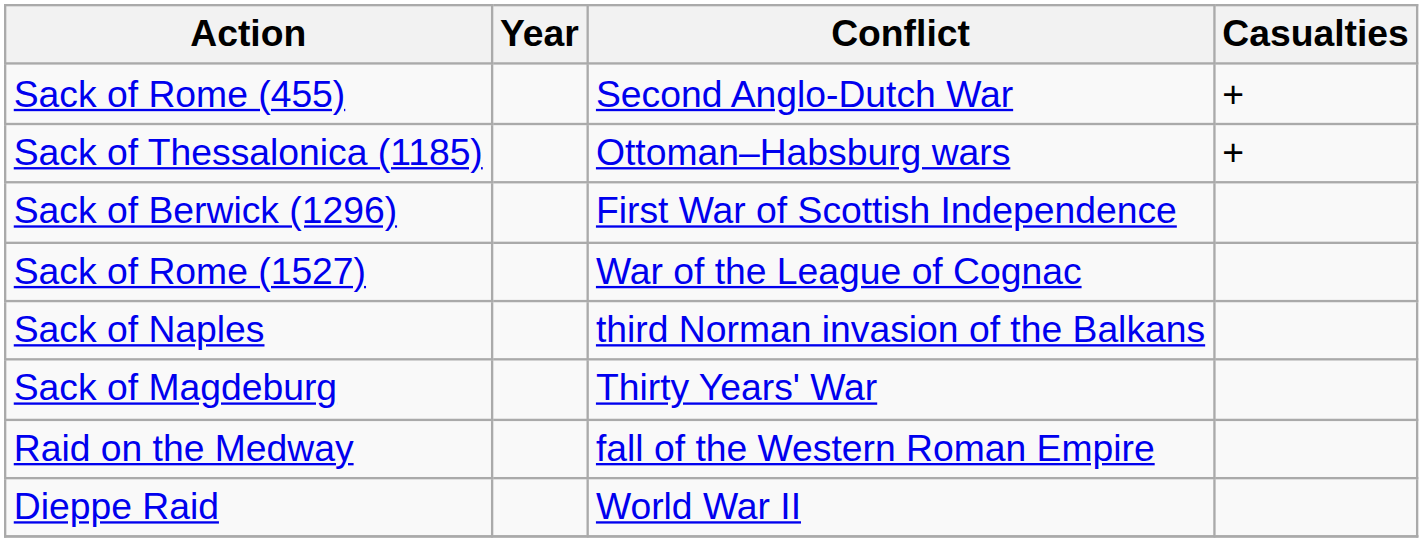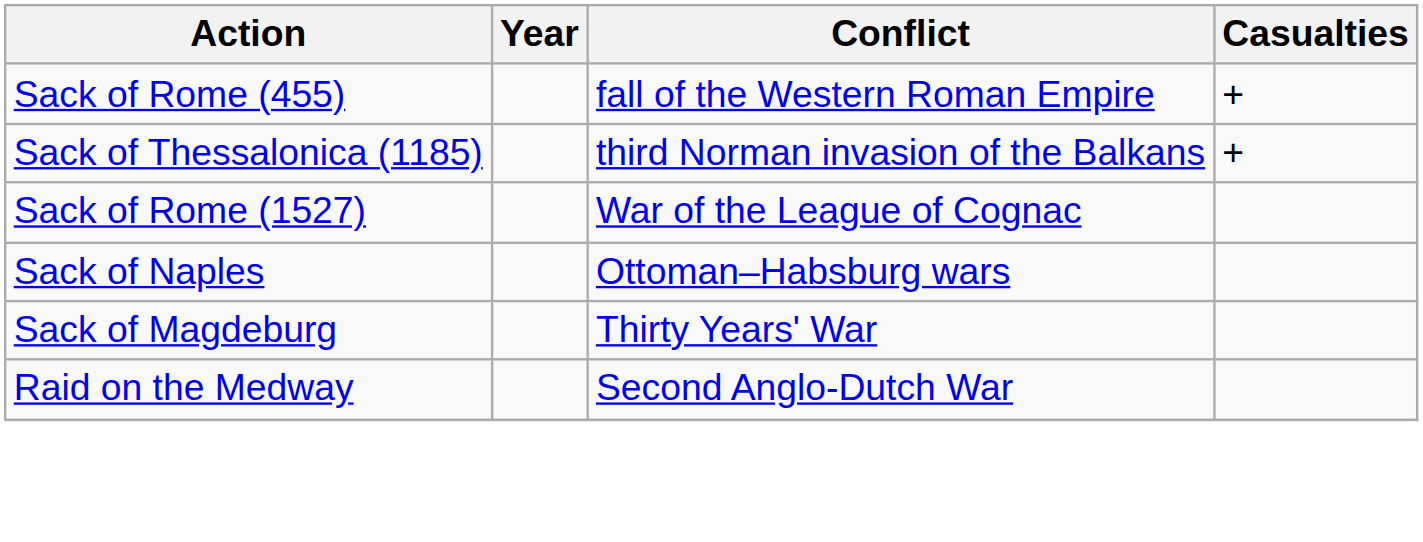Sack of Rome (455) | Conflict: Second Anglo-Dutch War -> fall of the Western Roman Empire
Sack of Thessalonica (1185) | Conflict: Ottoman–Habsburg wars -> third Norman invasion of the Balkans
- row: Sack of Berwick (1296) | First War of Scottish Independence
Sack of Naples | Conflict: third Norman invasion of the Balkans -> Ottoman–Habsburg wars
Raid on the Medway | Conflict: fall of the Western Roman Empire -> Second Anglo-Dutch War
- row: Dieppe Raid | World War II
